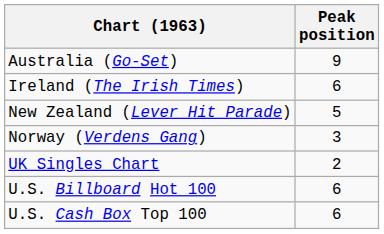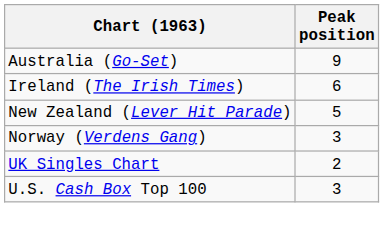- row: U.S. Billboard Hot 100 | 6
U.S. Cash Box Top 100 | Peak position: 6 -> 3
